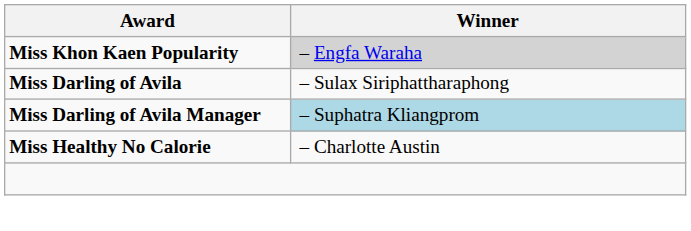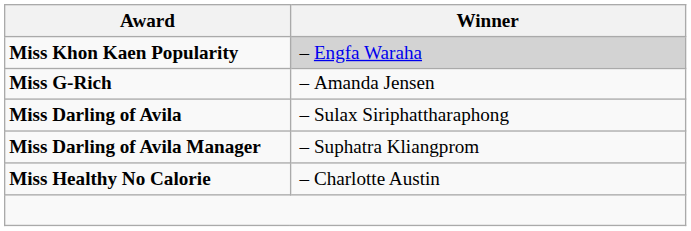+ row: Miss G-Rich | – Amanda Jensen
Miss Darling of Avila Manager | Winner: lightblue background -> no background
